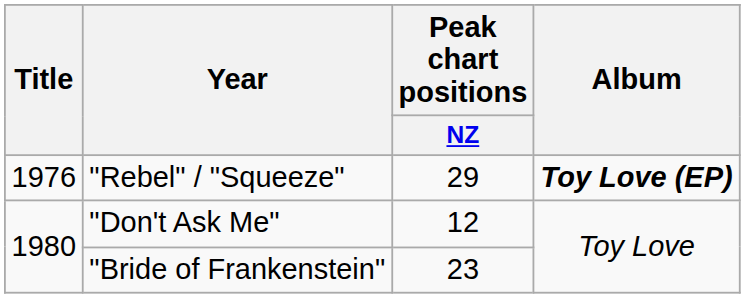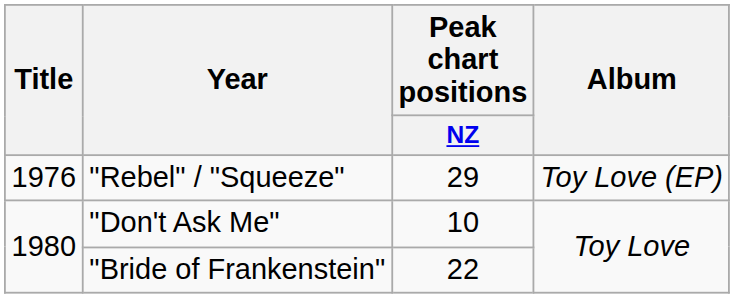"Rebel" / "Squeeze" | Album: bold -> normal
"Don't Ask Me" | Peak chart positions / NZ: 12 -> 10
"Bride of Frankenstein" | Peak chart positions / NZ: 23 -> 22
